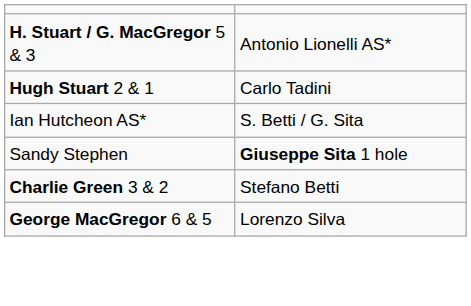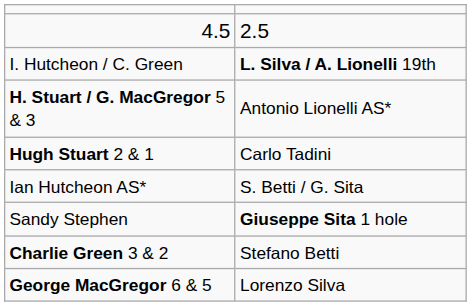+ row: 4.5 | 2.5
+ row: I. Hutcheon / C. Green | L. Silva / A. Lionelli 19th
